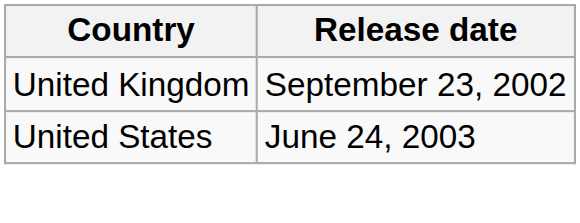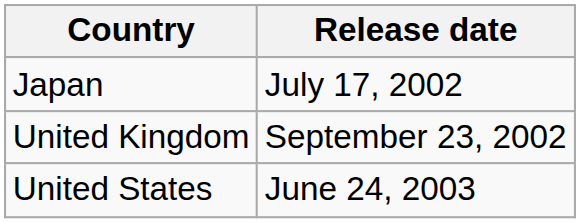+ row: Japan | July 17, 2002
